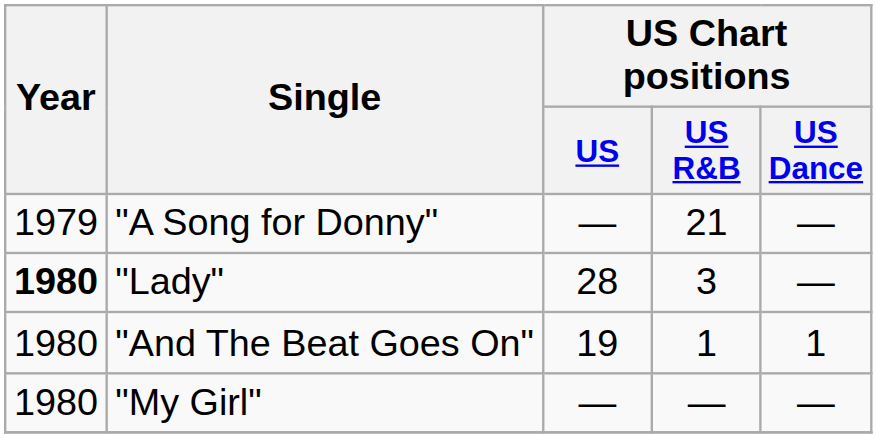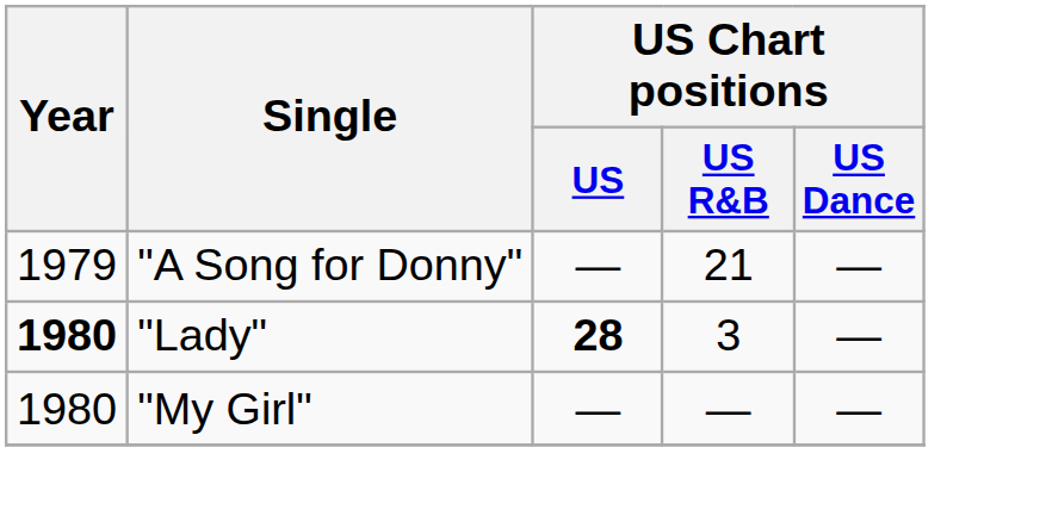"Lady" | US Chart positions / US: normal -> bold
- row: 1980 | "And The Beat Goes On" | 19 | 1 | 1
